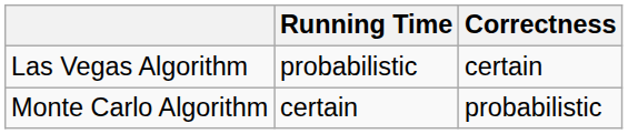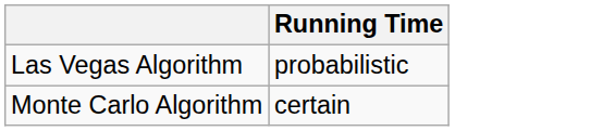- column: Correctness | certain | probabilistic
